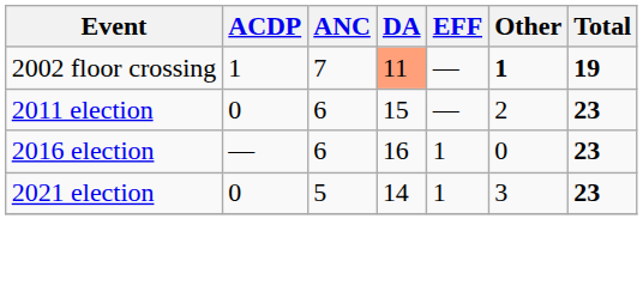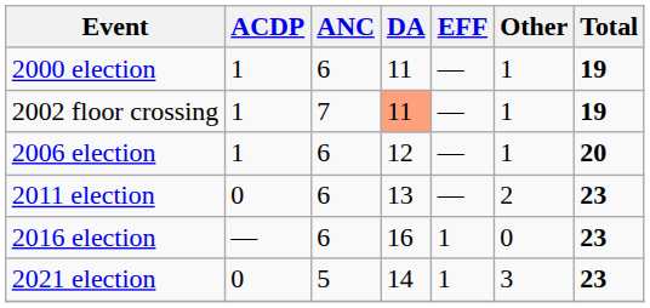+ row: 2000 election | 1 | 6 | 11 | — | 1 | 19
2002 floor crossing | Other: bold -> normal
+ row: 2006 election | 1 | 6 | 12 | — | 1 | 20
2011 election | DA: 15 -> 13
